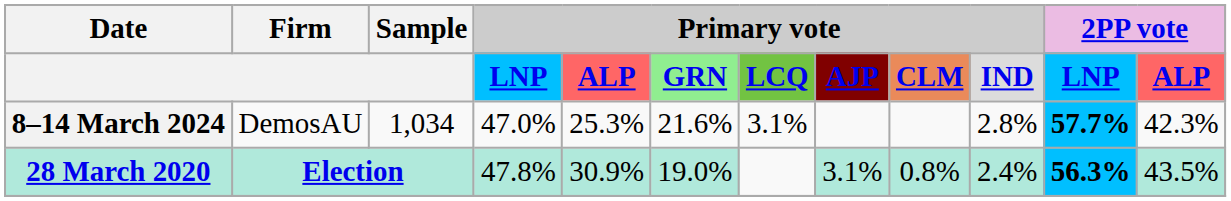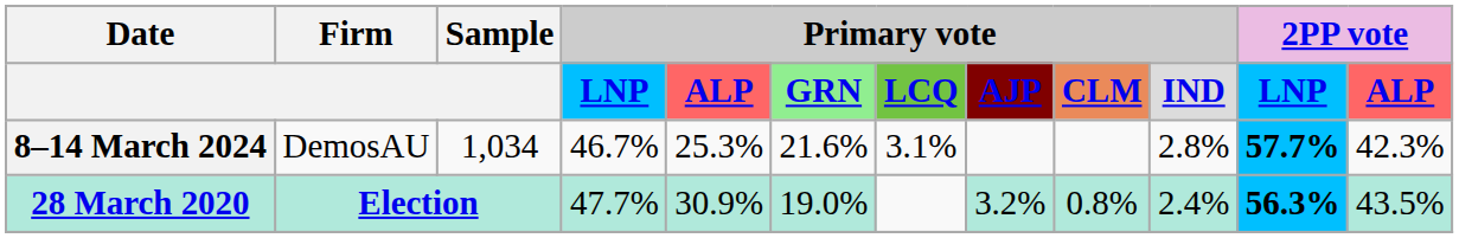8–14 March 2024 | Primary vote / LNP: 47.0% -> 46.7%
28 March 2020 | Primary vote / LNP: 47.8% -> 47.7%
28 March 2020 | Primary vote / AJP: 3.1% -> 3.2%
